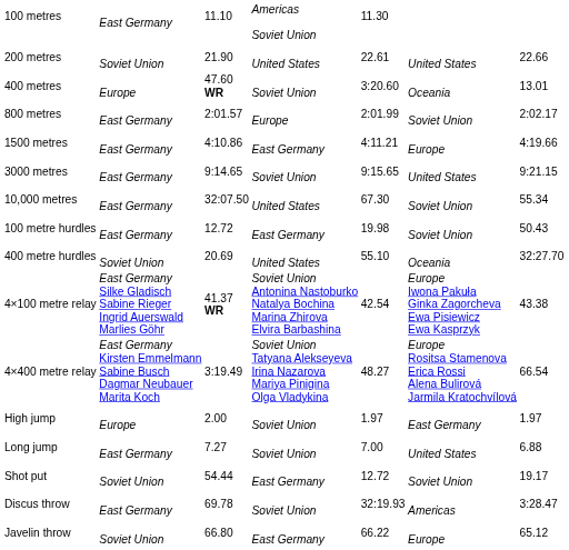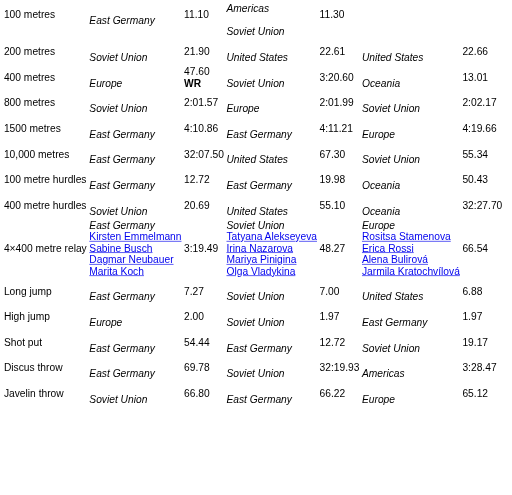800 metres | column 2: East Germany -> Soviet Union
- row: 3000 metres | East Germany | 9:14.65 | Soviet Union | 9:15.65 | United States | 9:21.15
100 metre hurdles | column 6: Soviet Union -> Oceania
- row: 4×100 metre relay | East Germany Silke Gladisch Sabine Rieger Ingrid Auerswald Marlies Göhr | 41.37 WR | Soviet Union Antonina Nastoburko Natalya Bochina Marina Zhirova Elvira Barbashina | 42.54 | Europe Iwona Pakuła Ginka Zagorcheva Ewa Pisiewicz Ewa Kasprzyk | 43.38
rows swapped: High jump <-> Long jump
Shot put | column 2: Soviet Union -> East Germany
